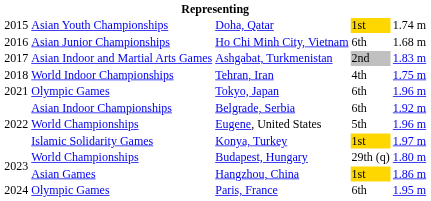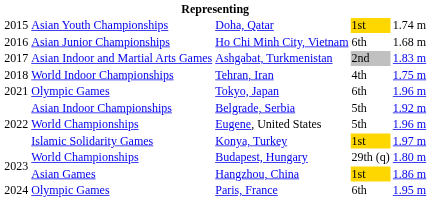Belgrade, Serbia | column 4: 6th -> 5th
